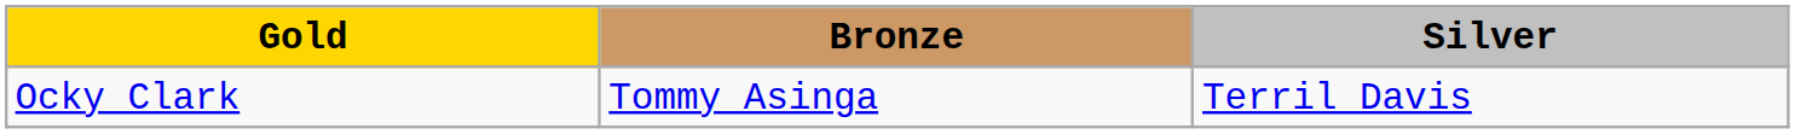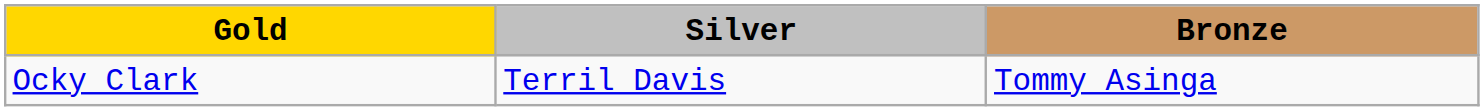columns swapped: Silver <-> Bronze
